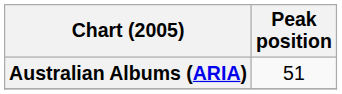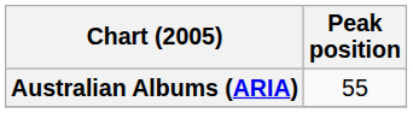Australian Albums (ARIA) | Peak position: 51 -> 55
